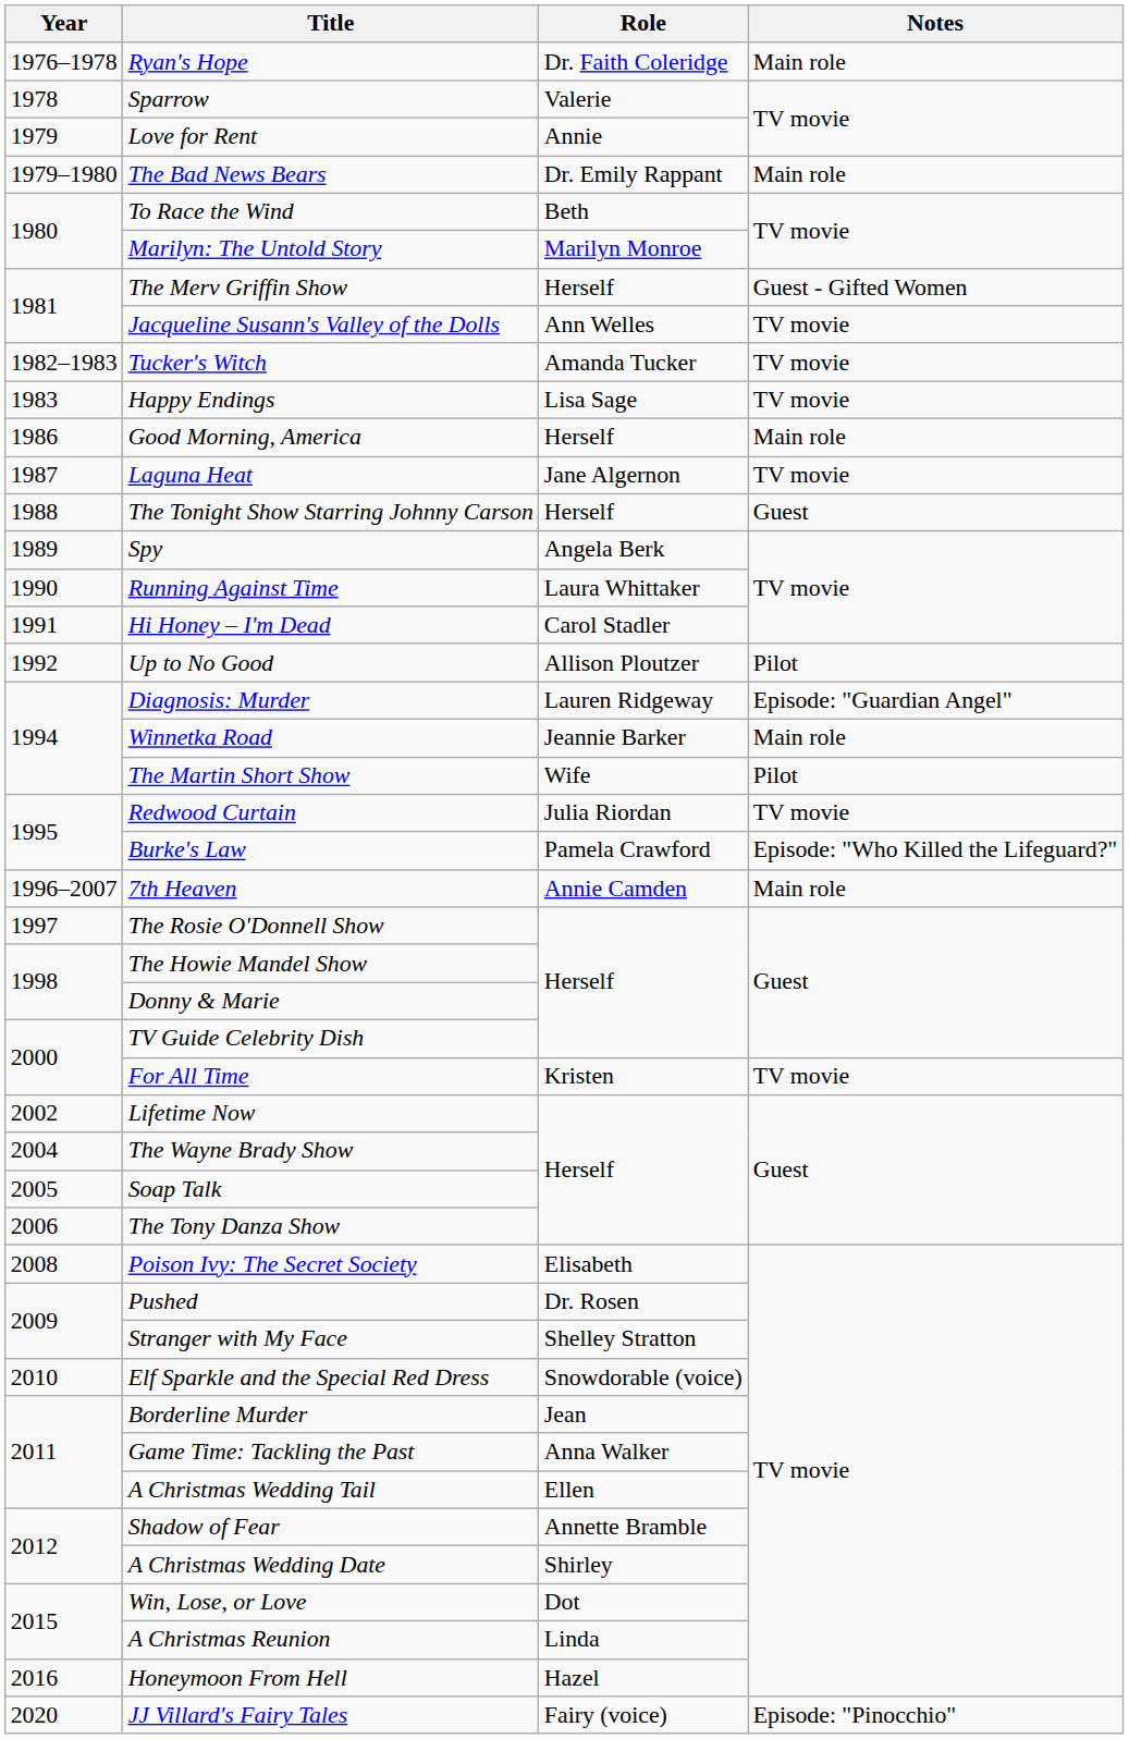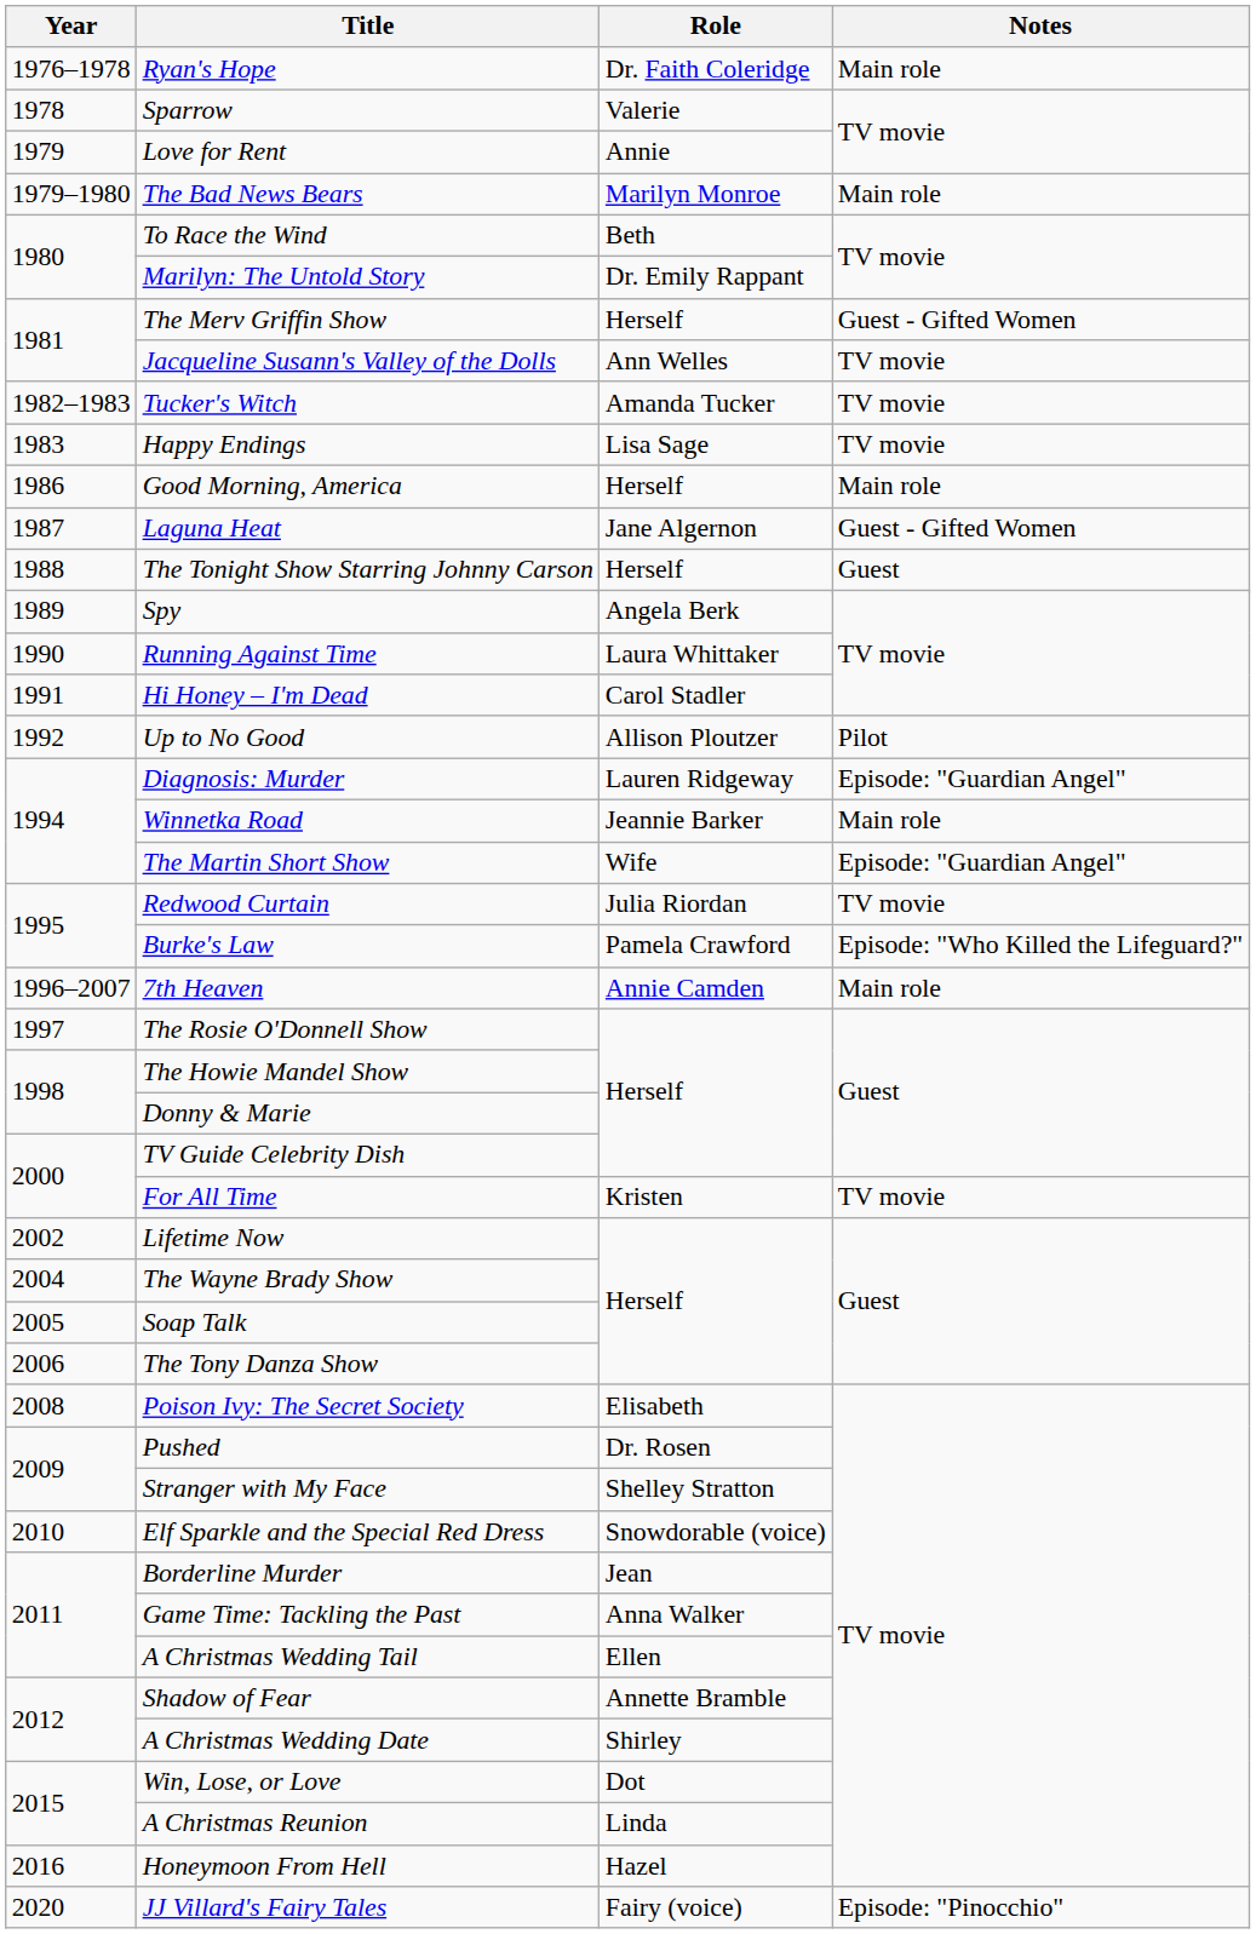The Bad News Bears | Role: Dr. Emily Rappant -> Marilyn Monroe
Marilyn: The Untold Story | Role: Marilyn Monroe -> Dr. Emily Rappant
Laguna Heat | Notes: TV movie -> Guest - Gifted Women
The Martin Short Show | Notes: Pilot -> Episode: "Guardian Angel"
